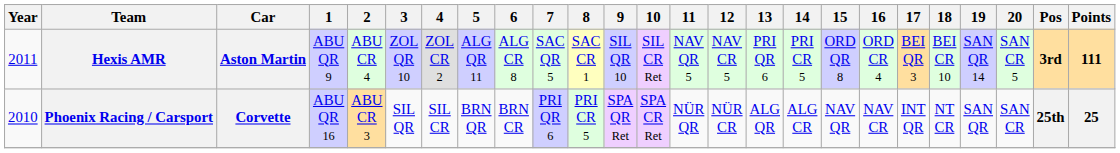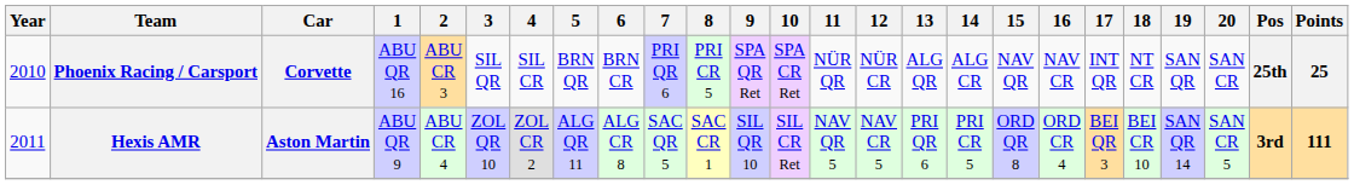rows swapped: Phoenix Racing / Carsport <-> Hexis AMR
